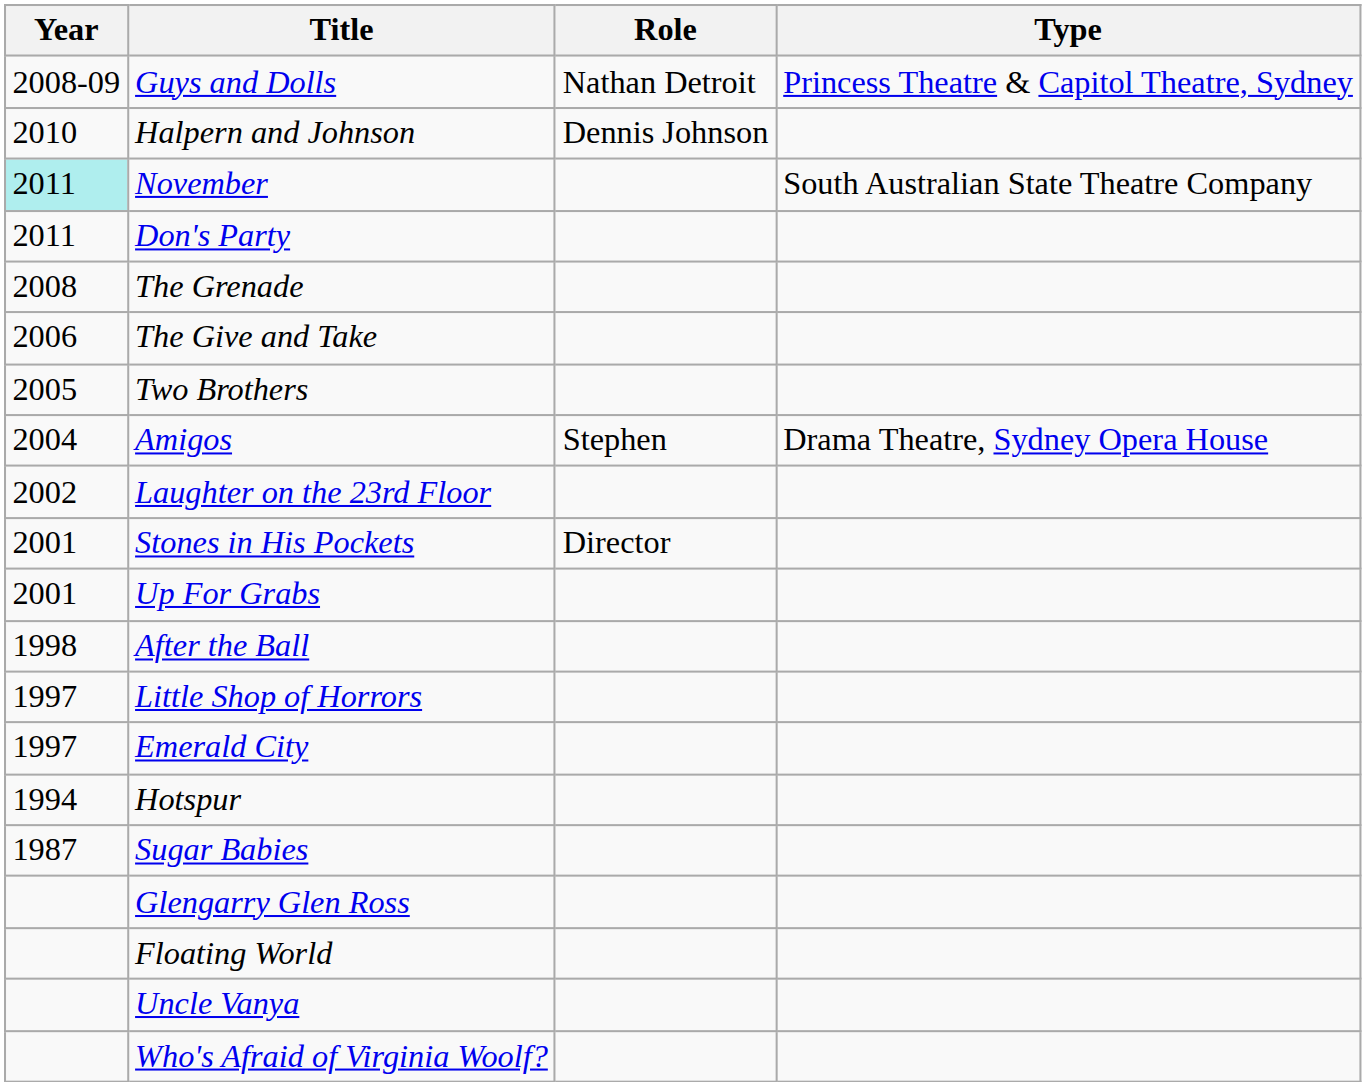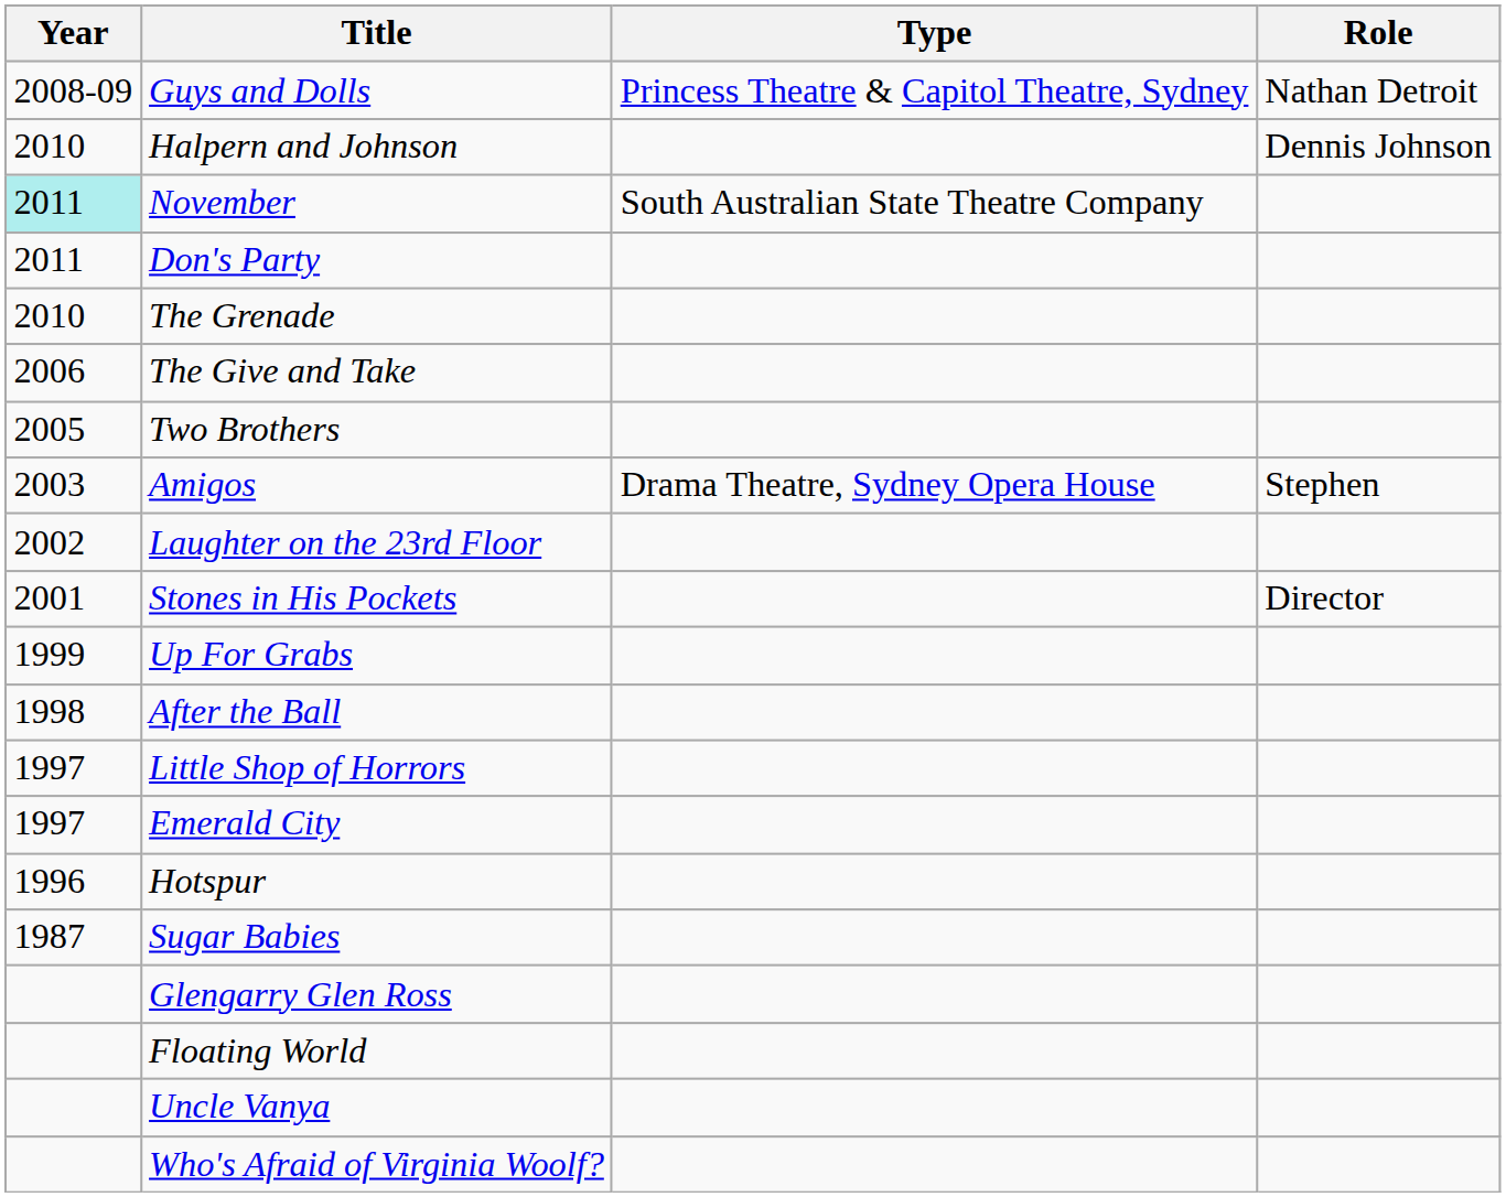columns swapped: Role <-> Type
The Grenade | Year: 2008 -> 2010
Amigos | Year: 2004 -> 2003
Up For Grabs | Year: 2001 -> 1999
Hotspur | Year: 1994 -> 1996
